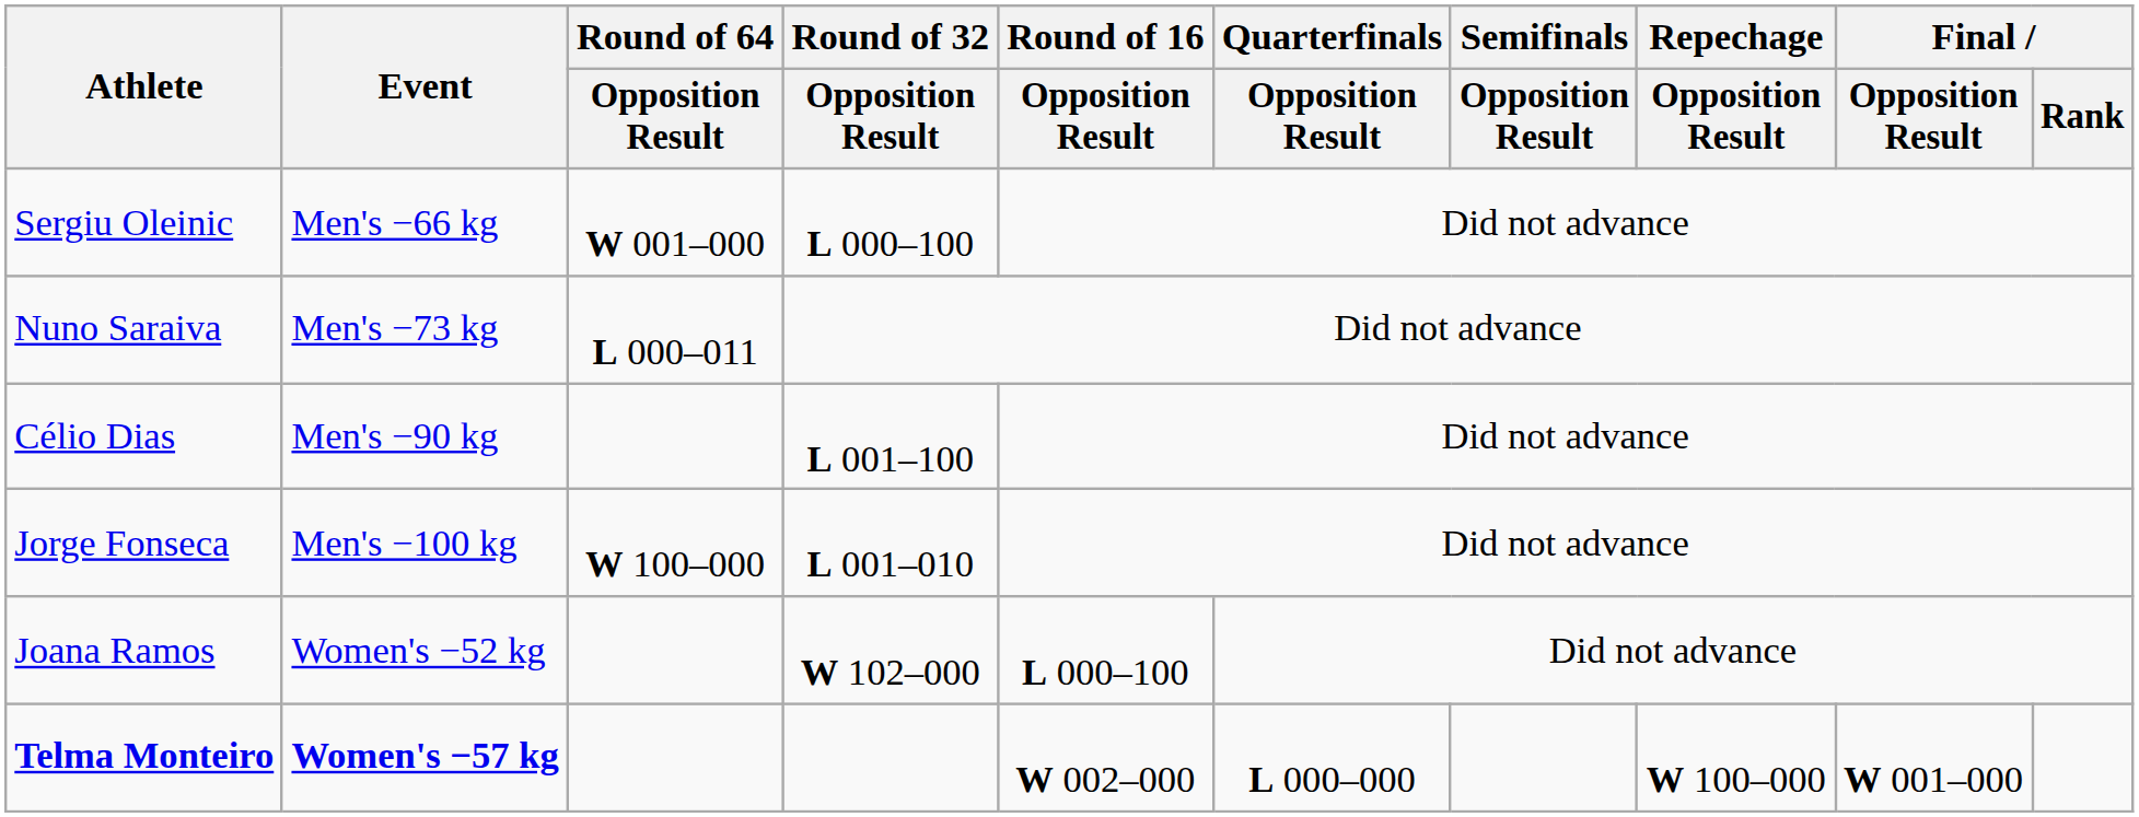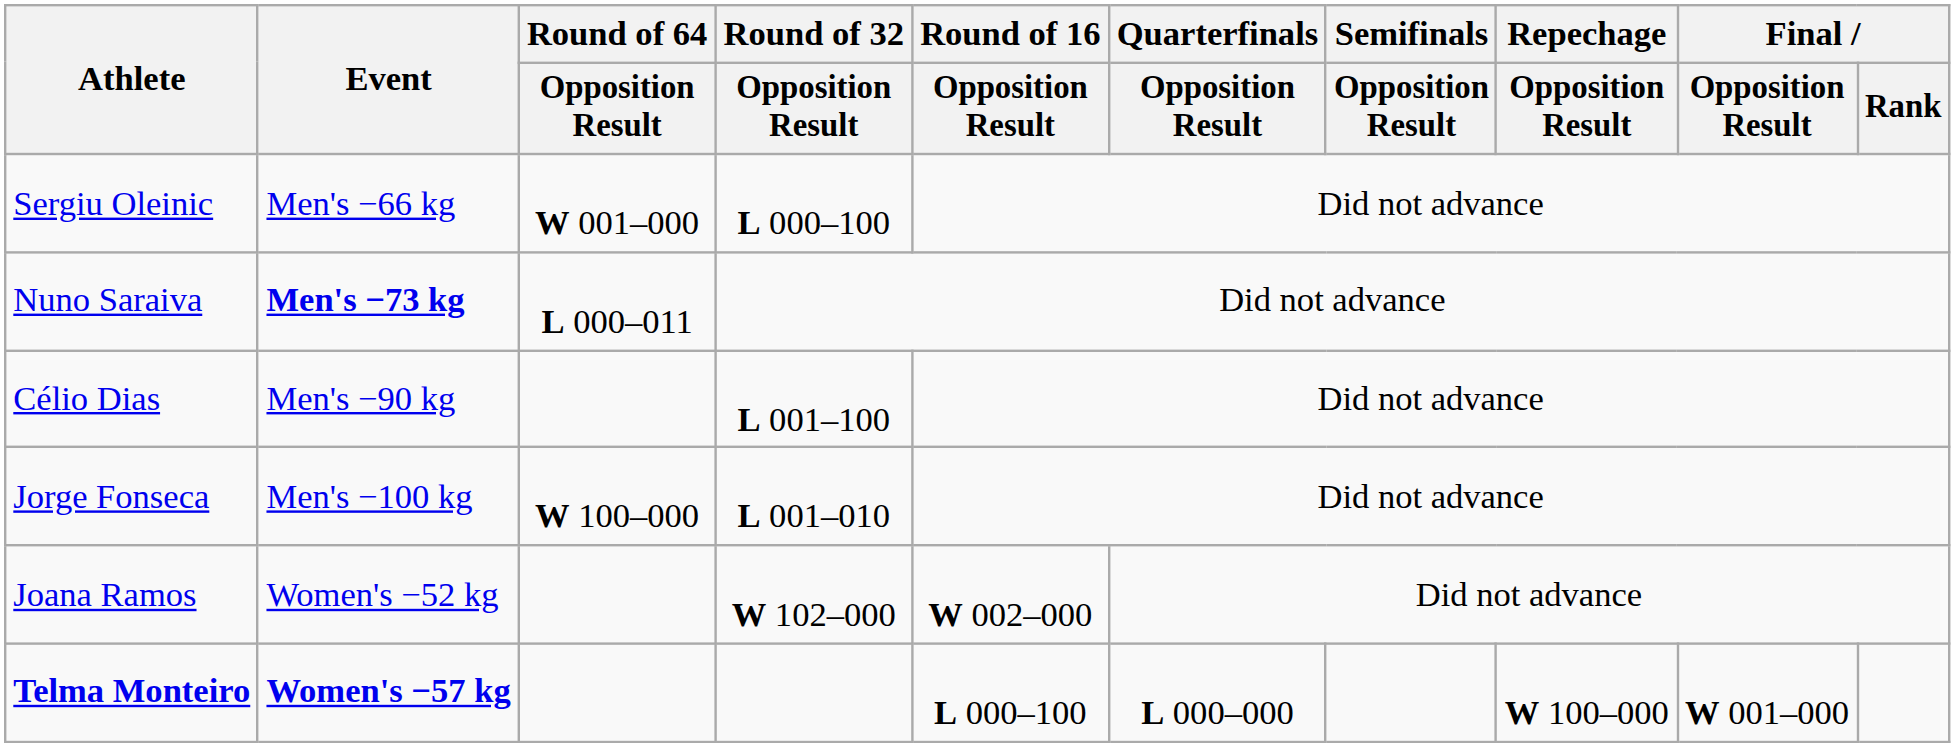Nuno Saraiva | Event: normal -> bold
Joana Ramos | Round of 16 / Opposition Result: L 000–100 -> W 002–000
Telma Monteiro | Round of 16 / Opposition Result: W 002–000 -> L 000–100
